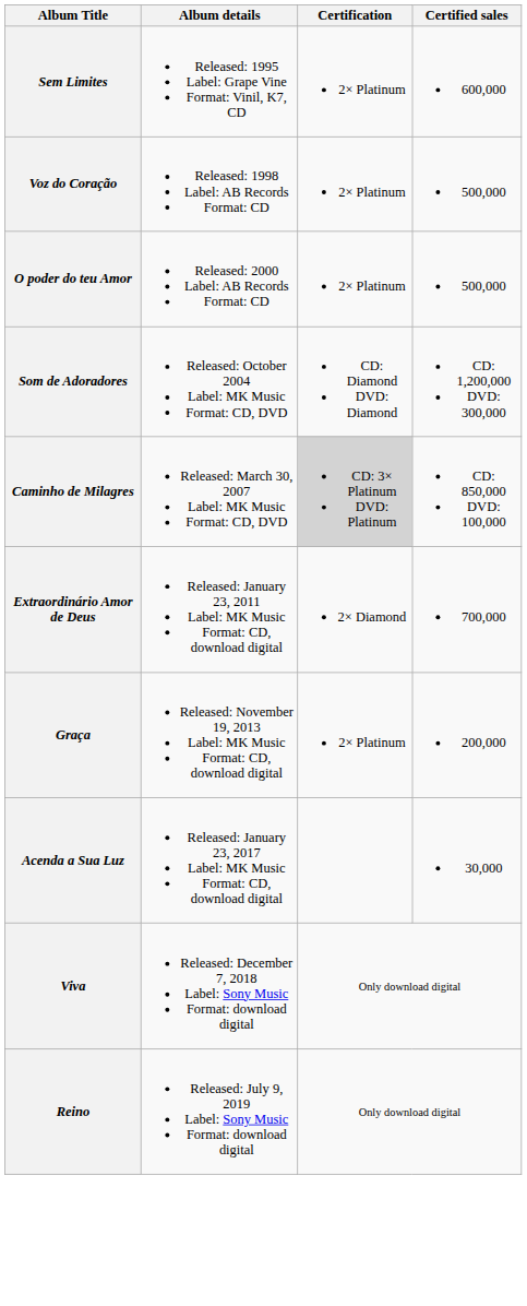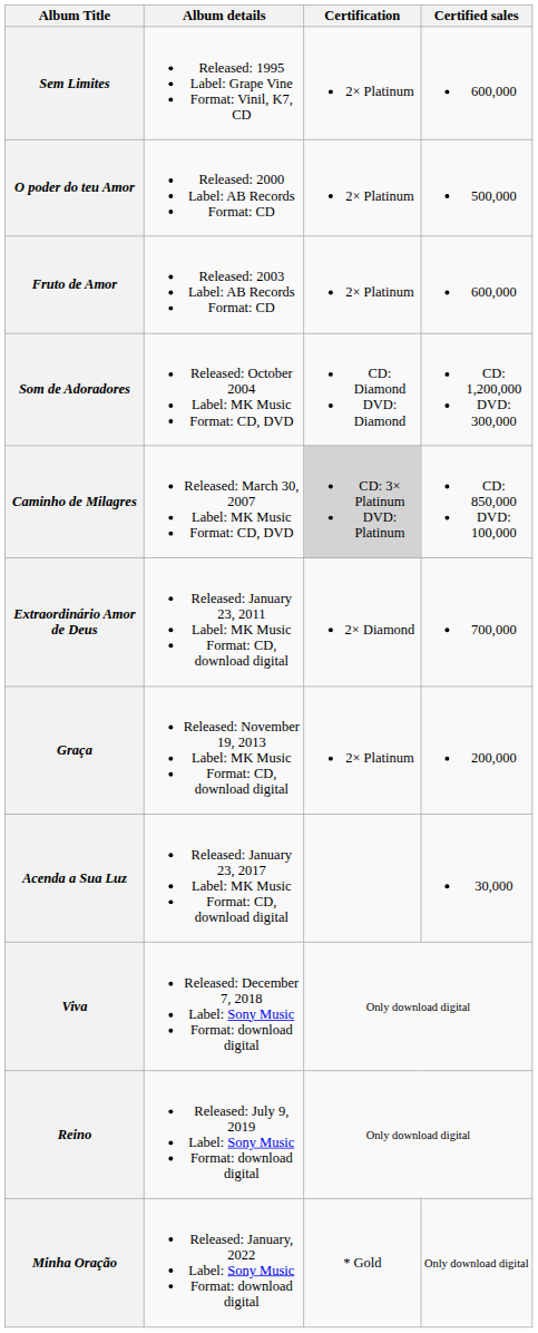- row: Voz do Coração | Released: 1998 Label: AB Records Format: CD | 2× Platinum | 500,000
+ row: Fruto de Amor | Released: 2003 Label: AB Records Format: CD | 2× Platinum | 600,000
+ row: Minha Oração | Released: January, 2022 Label: Sony Music Format: download digital | * Gold | Only download digital
